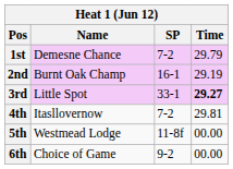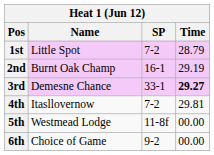1st | Name: Demesne Chance -> Little Spot
1st | Time: 29.79 -> 28.79
3rd | Name: Little Spot -> Demesne Chance
